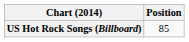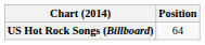US Hot Rock Songs (Billboard) | Position: 85 -> 64
